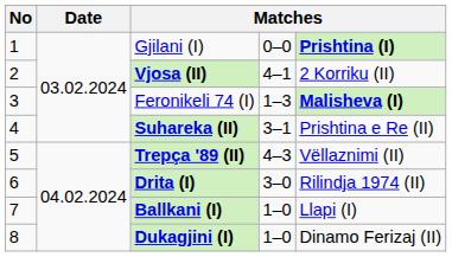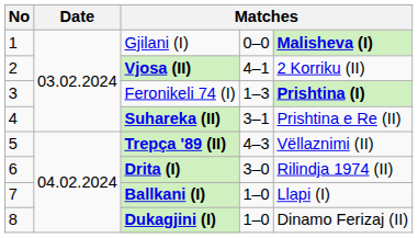Gjilani (I) | column 5: Prishtina (I) -> Malisheva (I)
Feronikeli 74 (I) | column 5: Malisheva (I) -> Prishtina (I)
